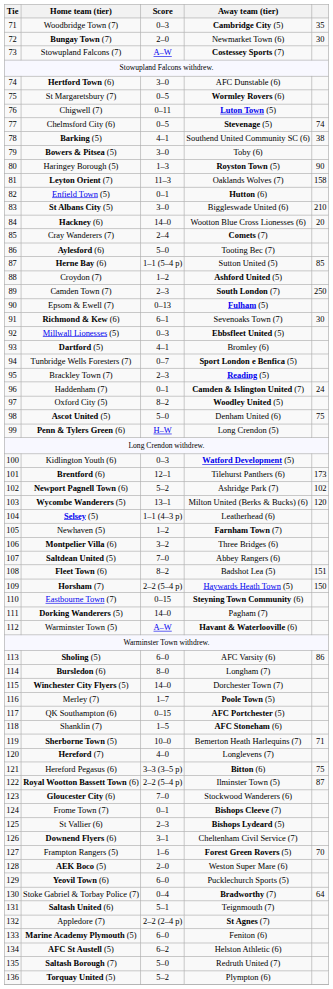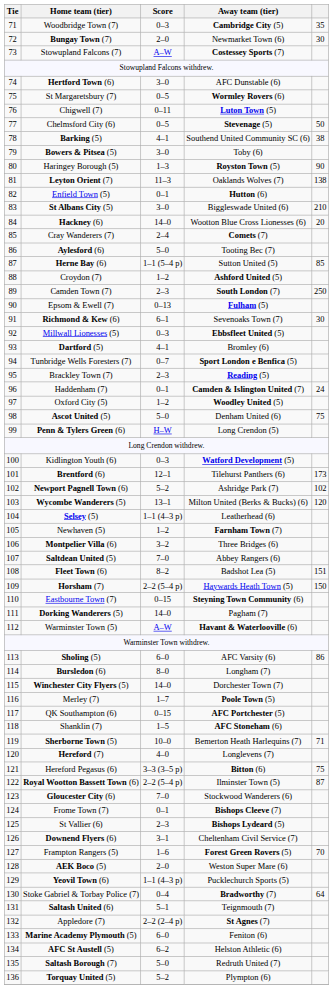Chelmsford City (6) | column 5: 74 -> 50
Leyton Orient (7) | column 5: 158 -> 138
Oxford City (5) | Score: 8–2 -> 1–2
Yeovil Town (6) | Score: 6–0 -> 1–1 (4–3 p)
